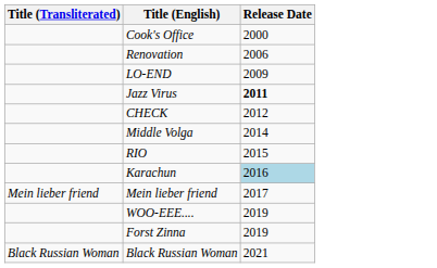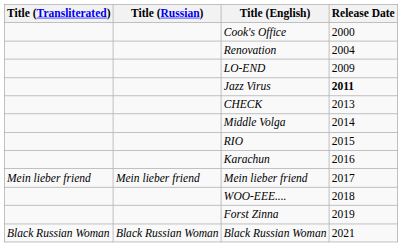+ column: Title (Russian) | Mein lieber friend | Black Russian Woman
Renovation | Release Date: 2006 -> 2004
CHECK | Release Date: 2012 -> 2013
Karachun | Release Date: lightblue background -> no background
WOO-EEE.... | Release Date: 2019 -> 2018
